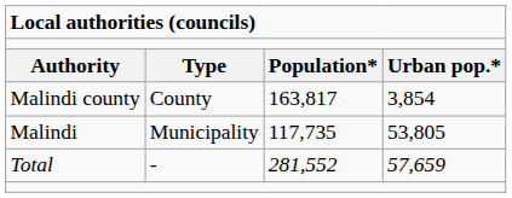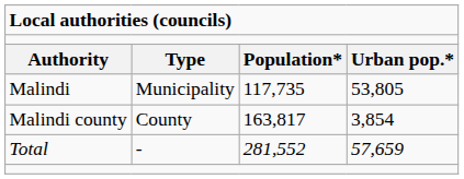rows swapped: Malindi <-> Malindi county
